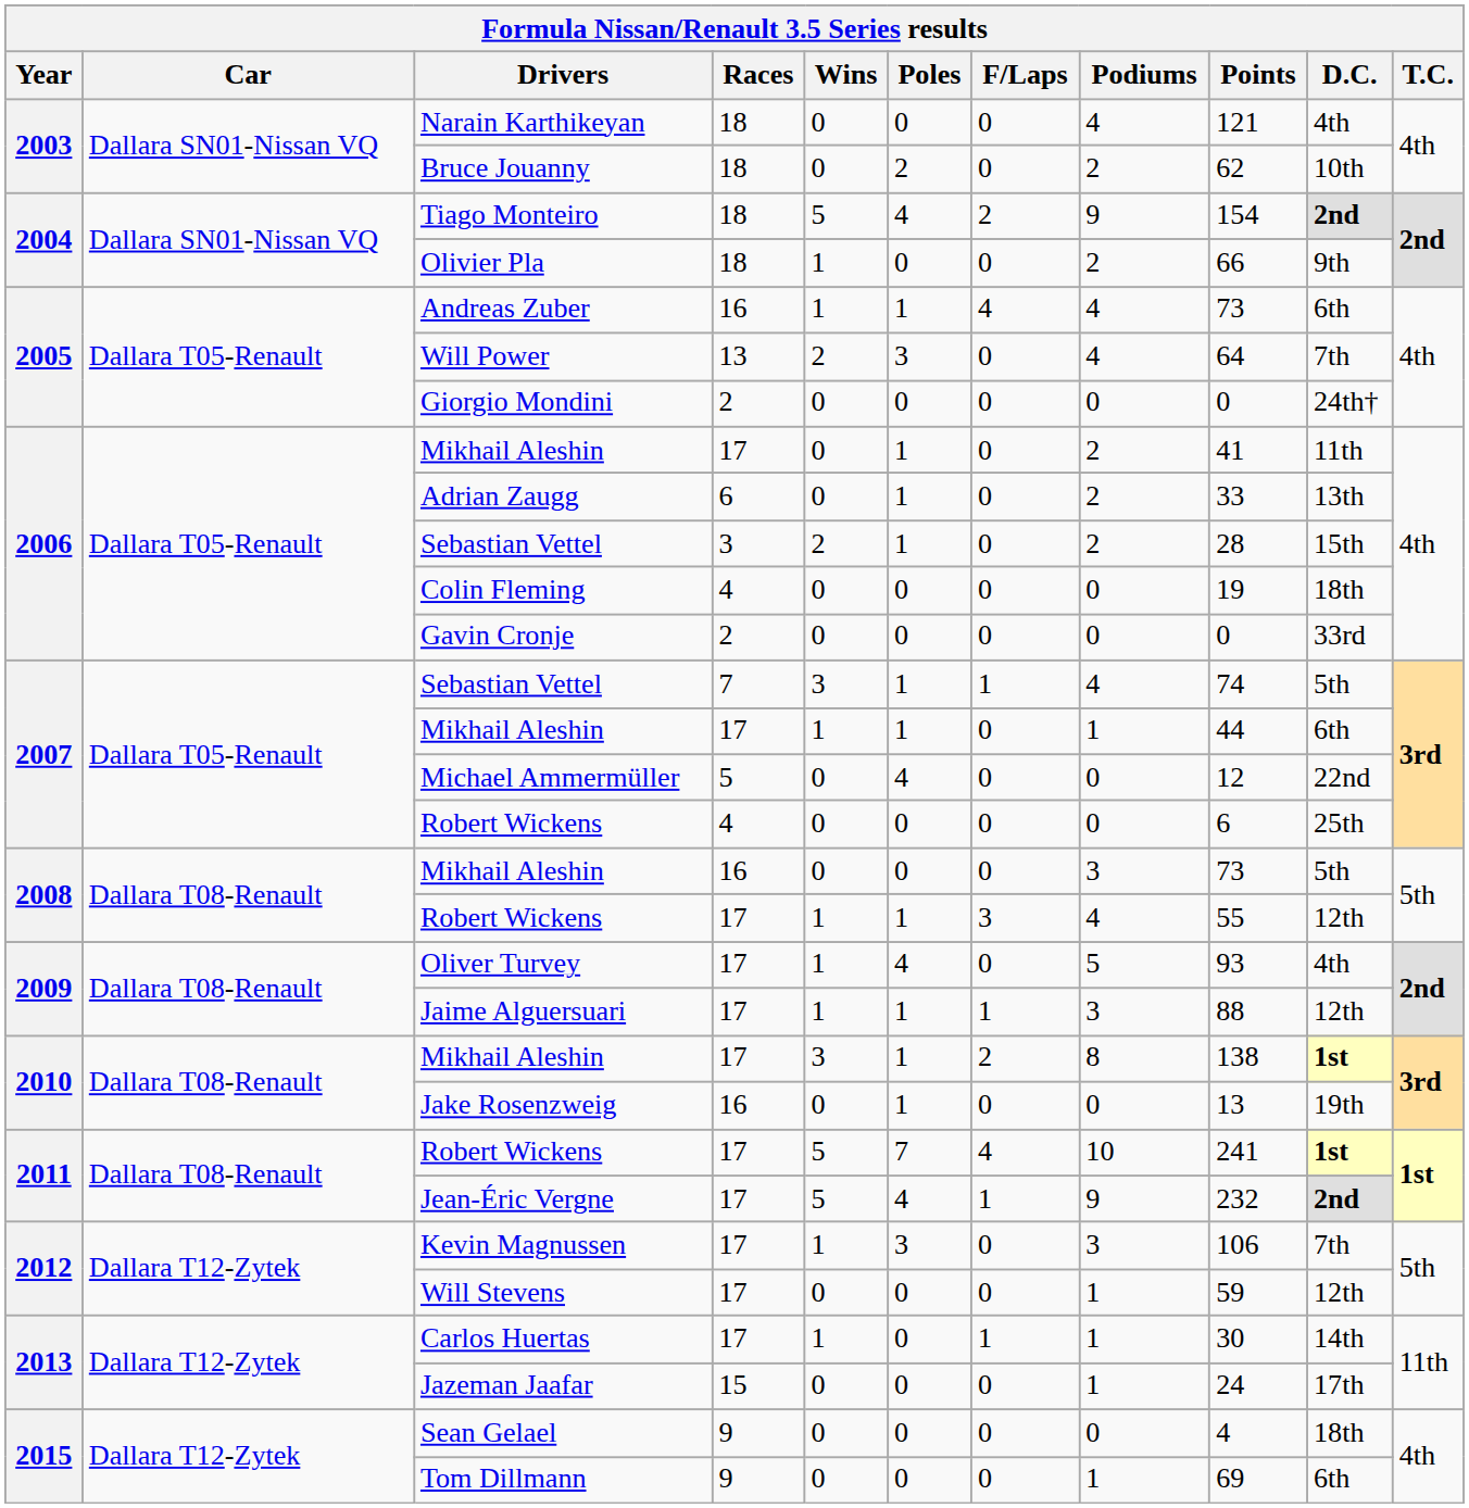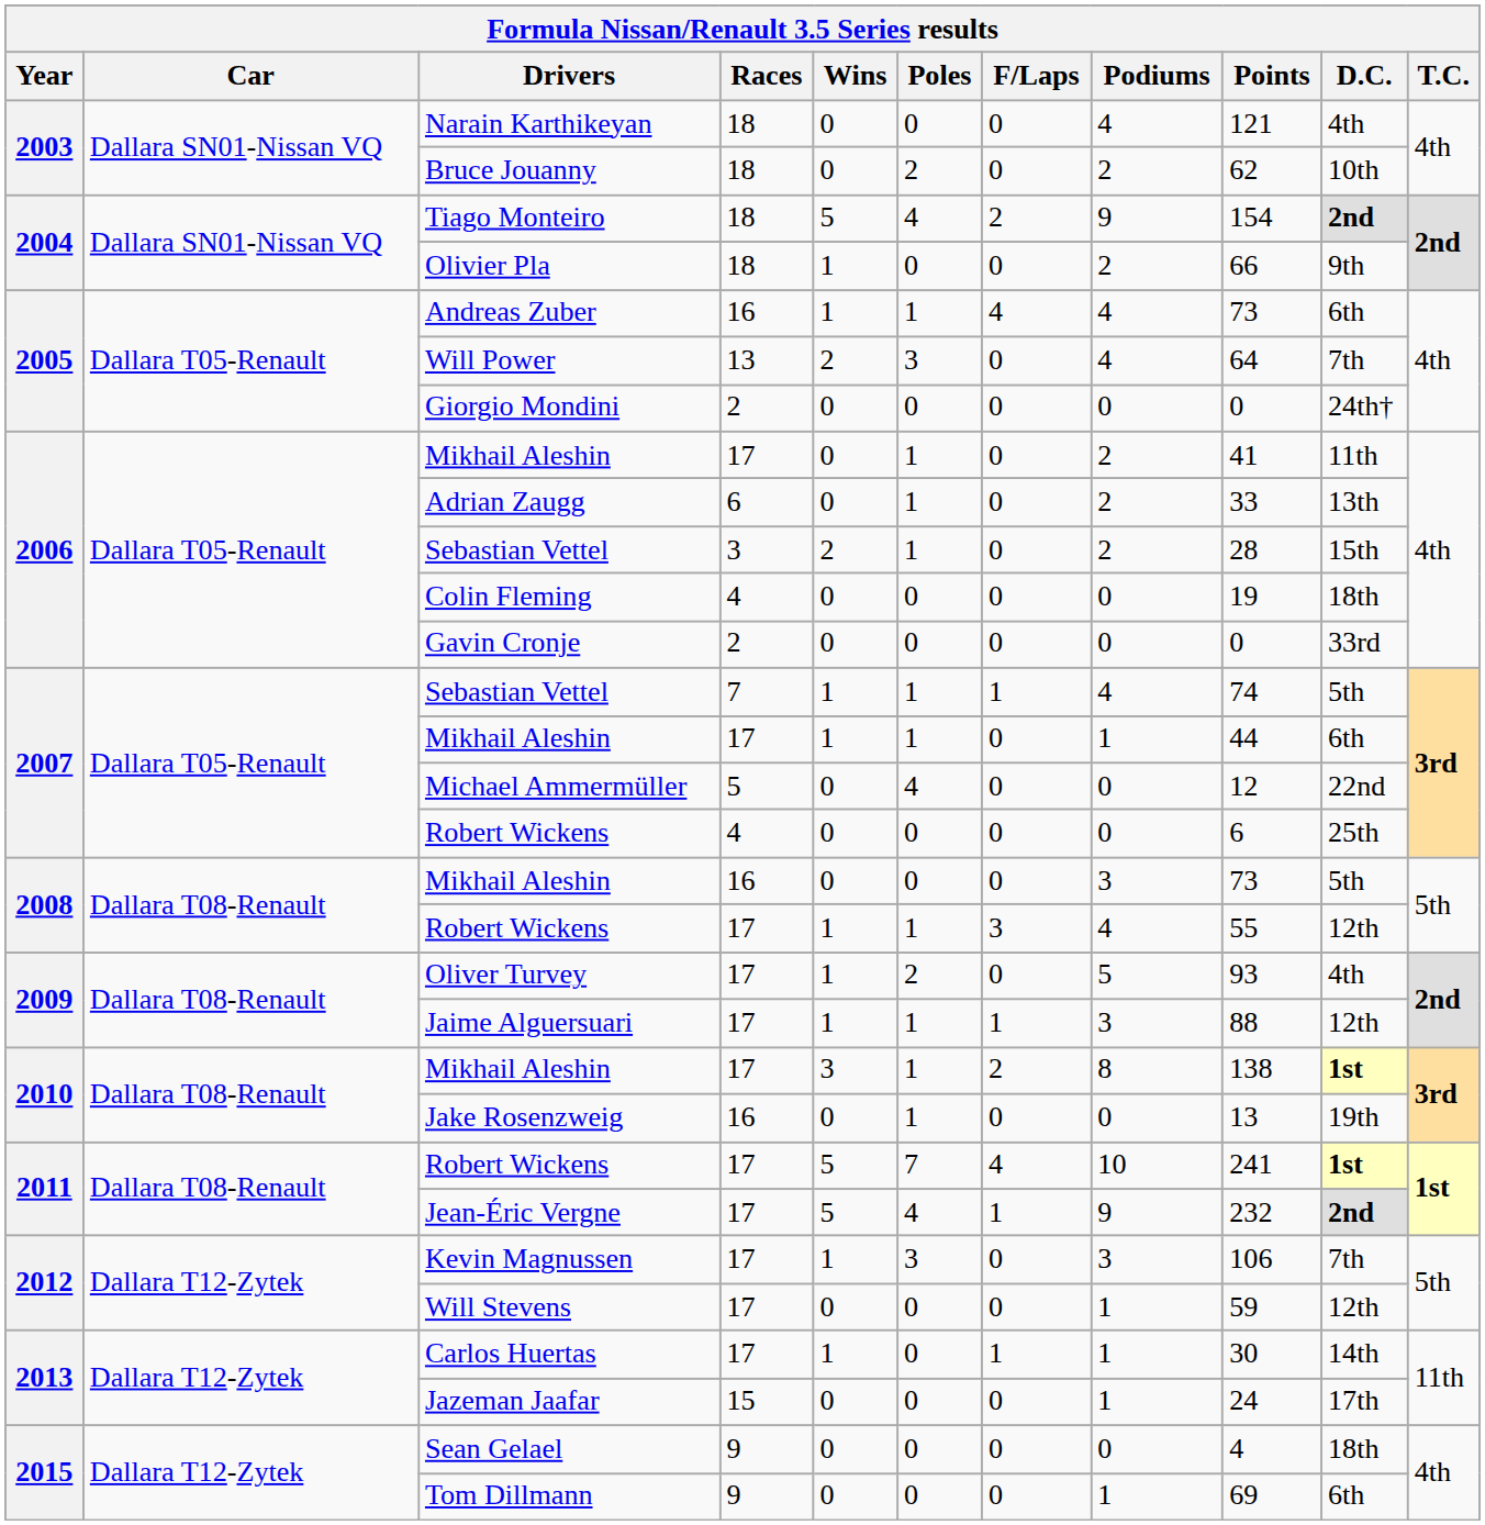2007 / Sebastian Vettel | Wins: 3 -> 1
Oliver Turvey | Poles: 4 -> 2
